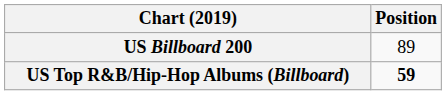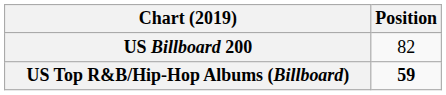US Billboard 200 | Position: 89 -> 82
